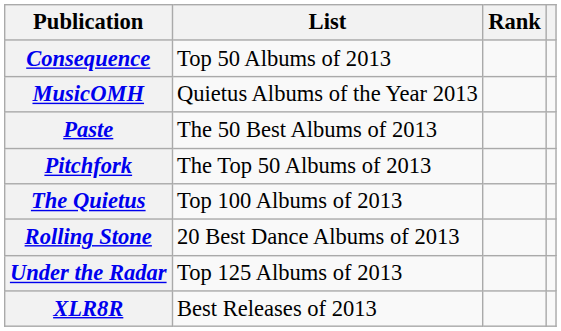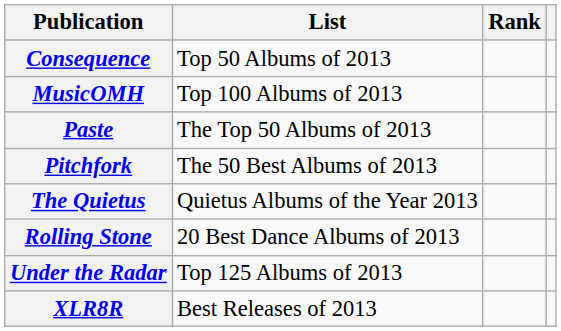MusicOMH | List: Quietus Albums of the Year 2013 -> Top 100 Albums of 2013
Paste | List: The 50 Best Albums of 2013 -> The Top 50 Albums of 2013
Pitchfork | List: The Top 50 Albums of 2013 -> The 50 Best Albums of 2013
The Quietus | List: Top 100 Albums of 2013 -> Quietus Albums of the Year 2013
